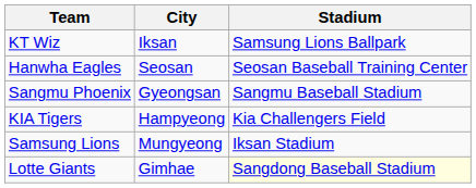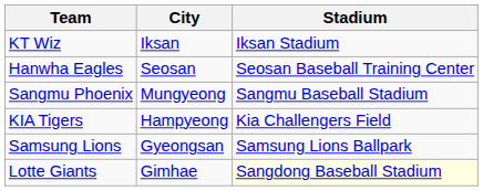KT Wiz | Stadium: Samsung Lions Ballpark -> Iksan Stadium
Sangmu Phoenix | City: Gyeongsan -> Mungyeong
Samsung Lions | City: Mungyeong -> Gyeongsan
Samsung Lions | Stadium: Iksan Stadium -> Samsung Lions Ballpark
